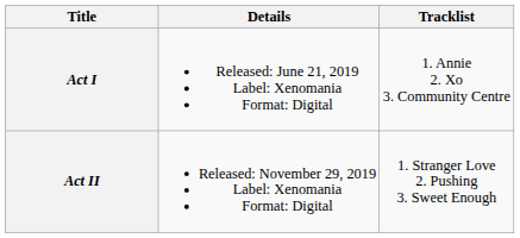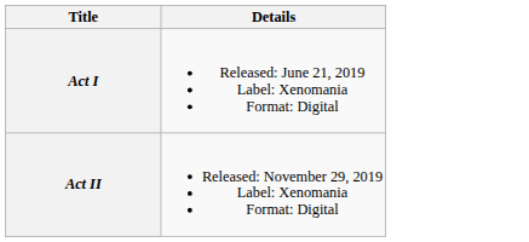- column: Tracklist | 1. Annie 2. Xo 3. Community Centre | 1. Stranger Love 2. Pushing 3. Sweet Enough
